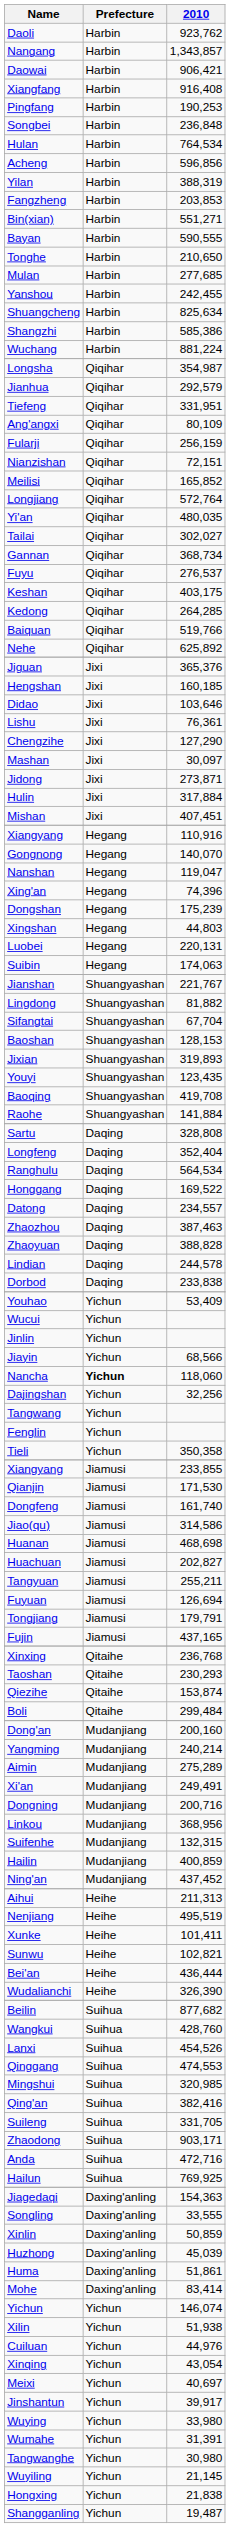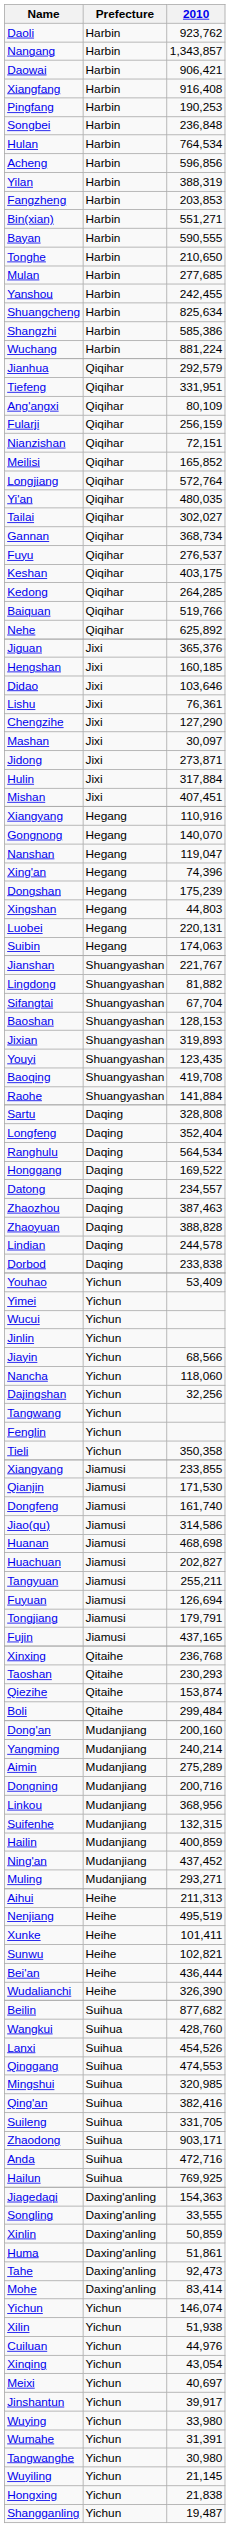- row: Longsha | Qiqihar | 354,987
+ row: Yimei | Yichun
Nancha | Prefecture: bold -> normal
- row: Xi'an | Mudanjiang | 249,491
+ row: Muling | Mudanjiang | 293,271
- row: Huzhong | Daxing'anling | 45,039
+ row: Tahe | Daxing'anling | 92,473
